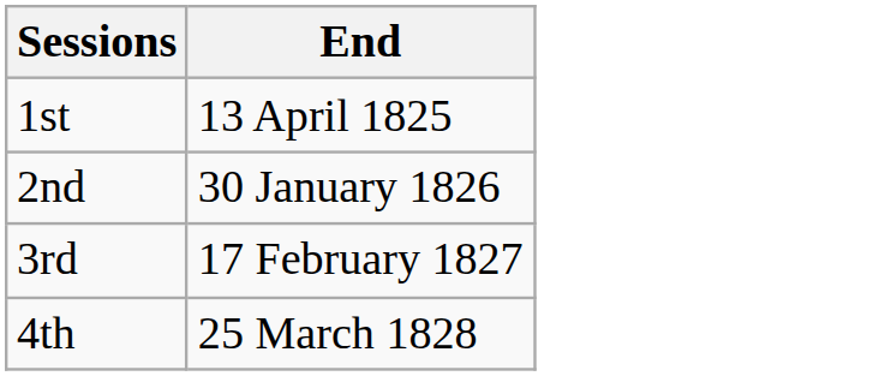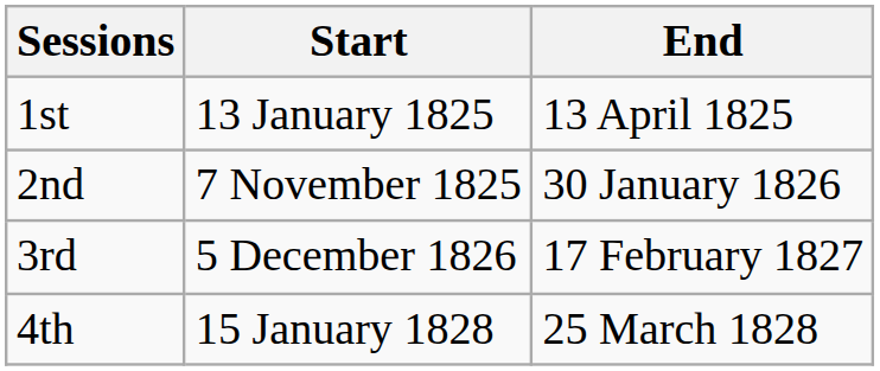+ column: Start | 13 January 1825 | 7 November 1825 | 5 December 1826 | 15 January 1828
